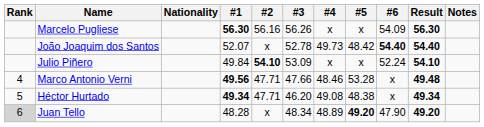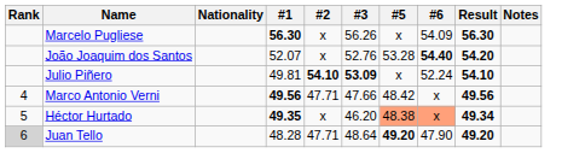- column: #4 | x | 49.73 | x | 48.46 | 49.08 | 48.89
Marcelo Pugliese | #2: 56.16 -> x
João Joaquim dos Santos | #3: 52.78 -> 52.76
João Joaquim dos Santos | #5: 48.42 -> 53.28
João Joaquim dos Santos | Result: 54.40 -> 54.20
Julio Piñero | #1: 49.84 -> 49.81
Julio Piñero | #3: normal -> bold
Marco Antonio Verni | #5: 53.28 -> 48.42
Marco Antonio Verni | Result: 49.48 -> 49.56
Héctor Hurtado | #1: 49.34 -> 49.35
Héctor Hurtado | #2: 47.71 -> x
Héctor Hurtado | #5: no background -> lightsalmon background
Héctor Hurtado | #6: no background -> lightsalmon background
Juan Tello | #2: x -> 47.71
Juan Tello | #3: 48.34 -> 48.64
